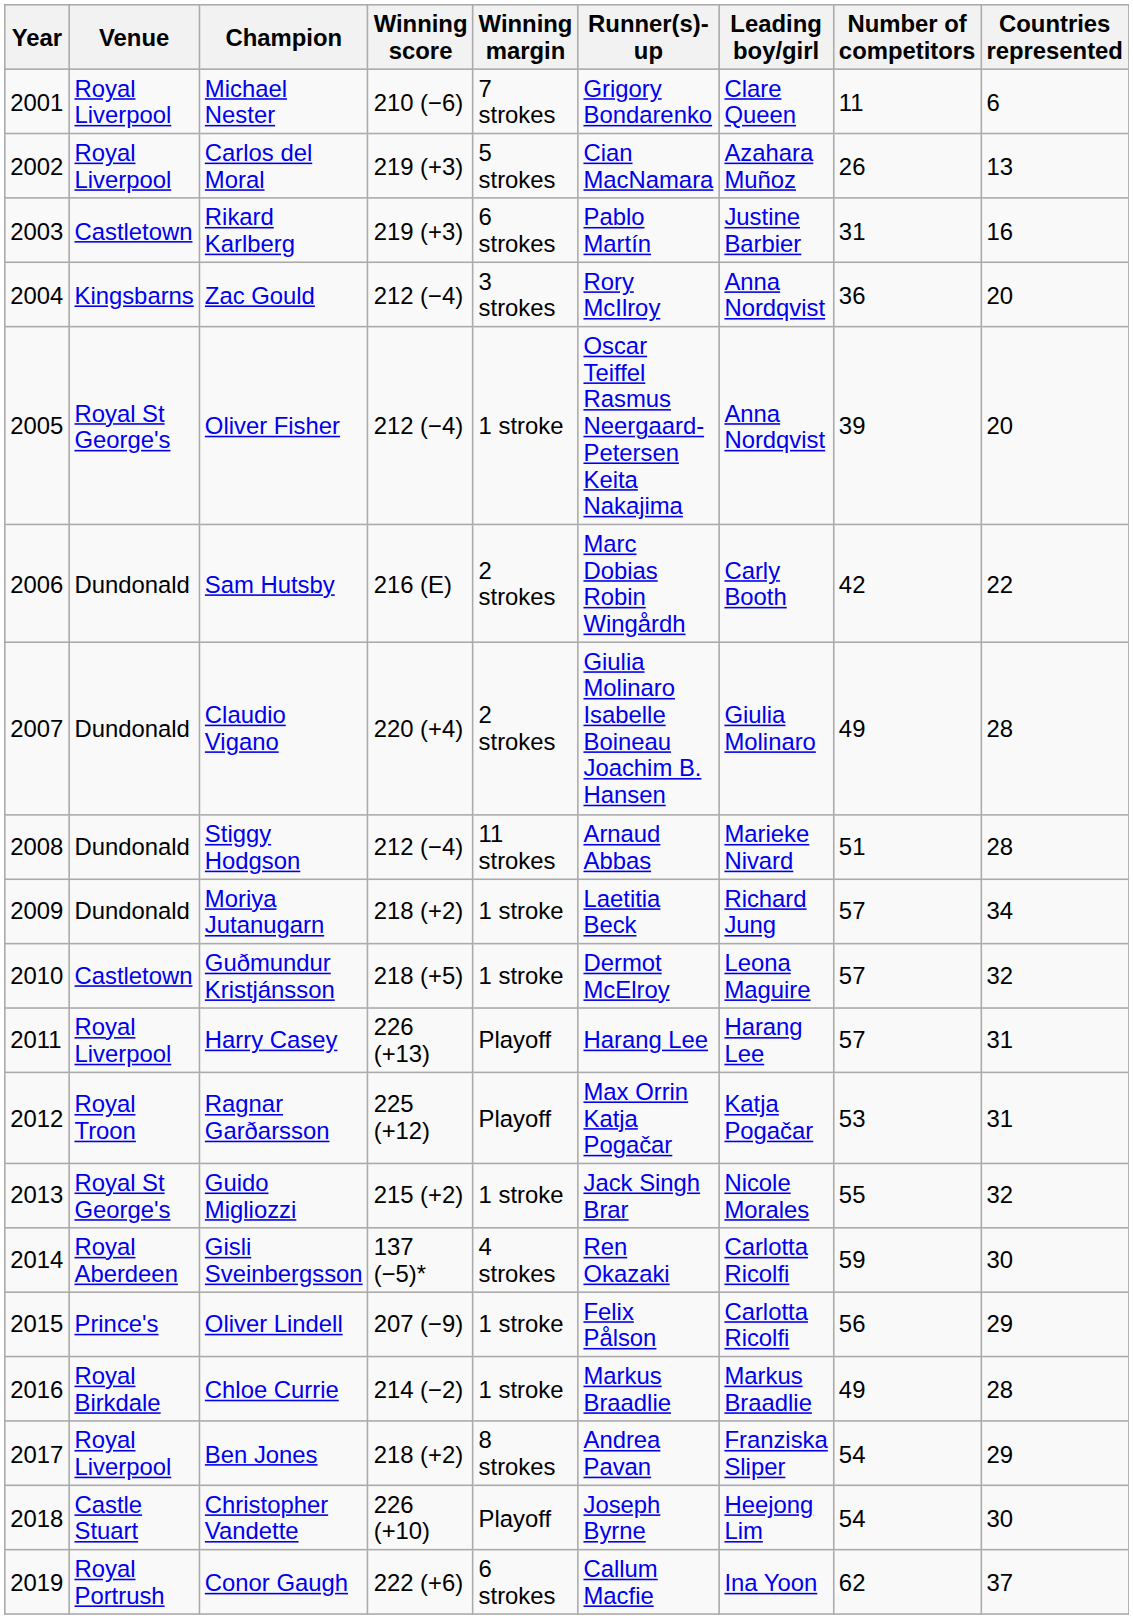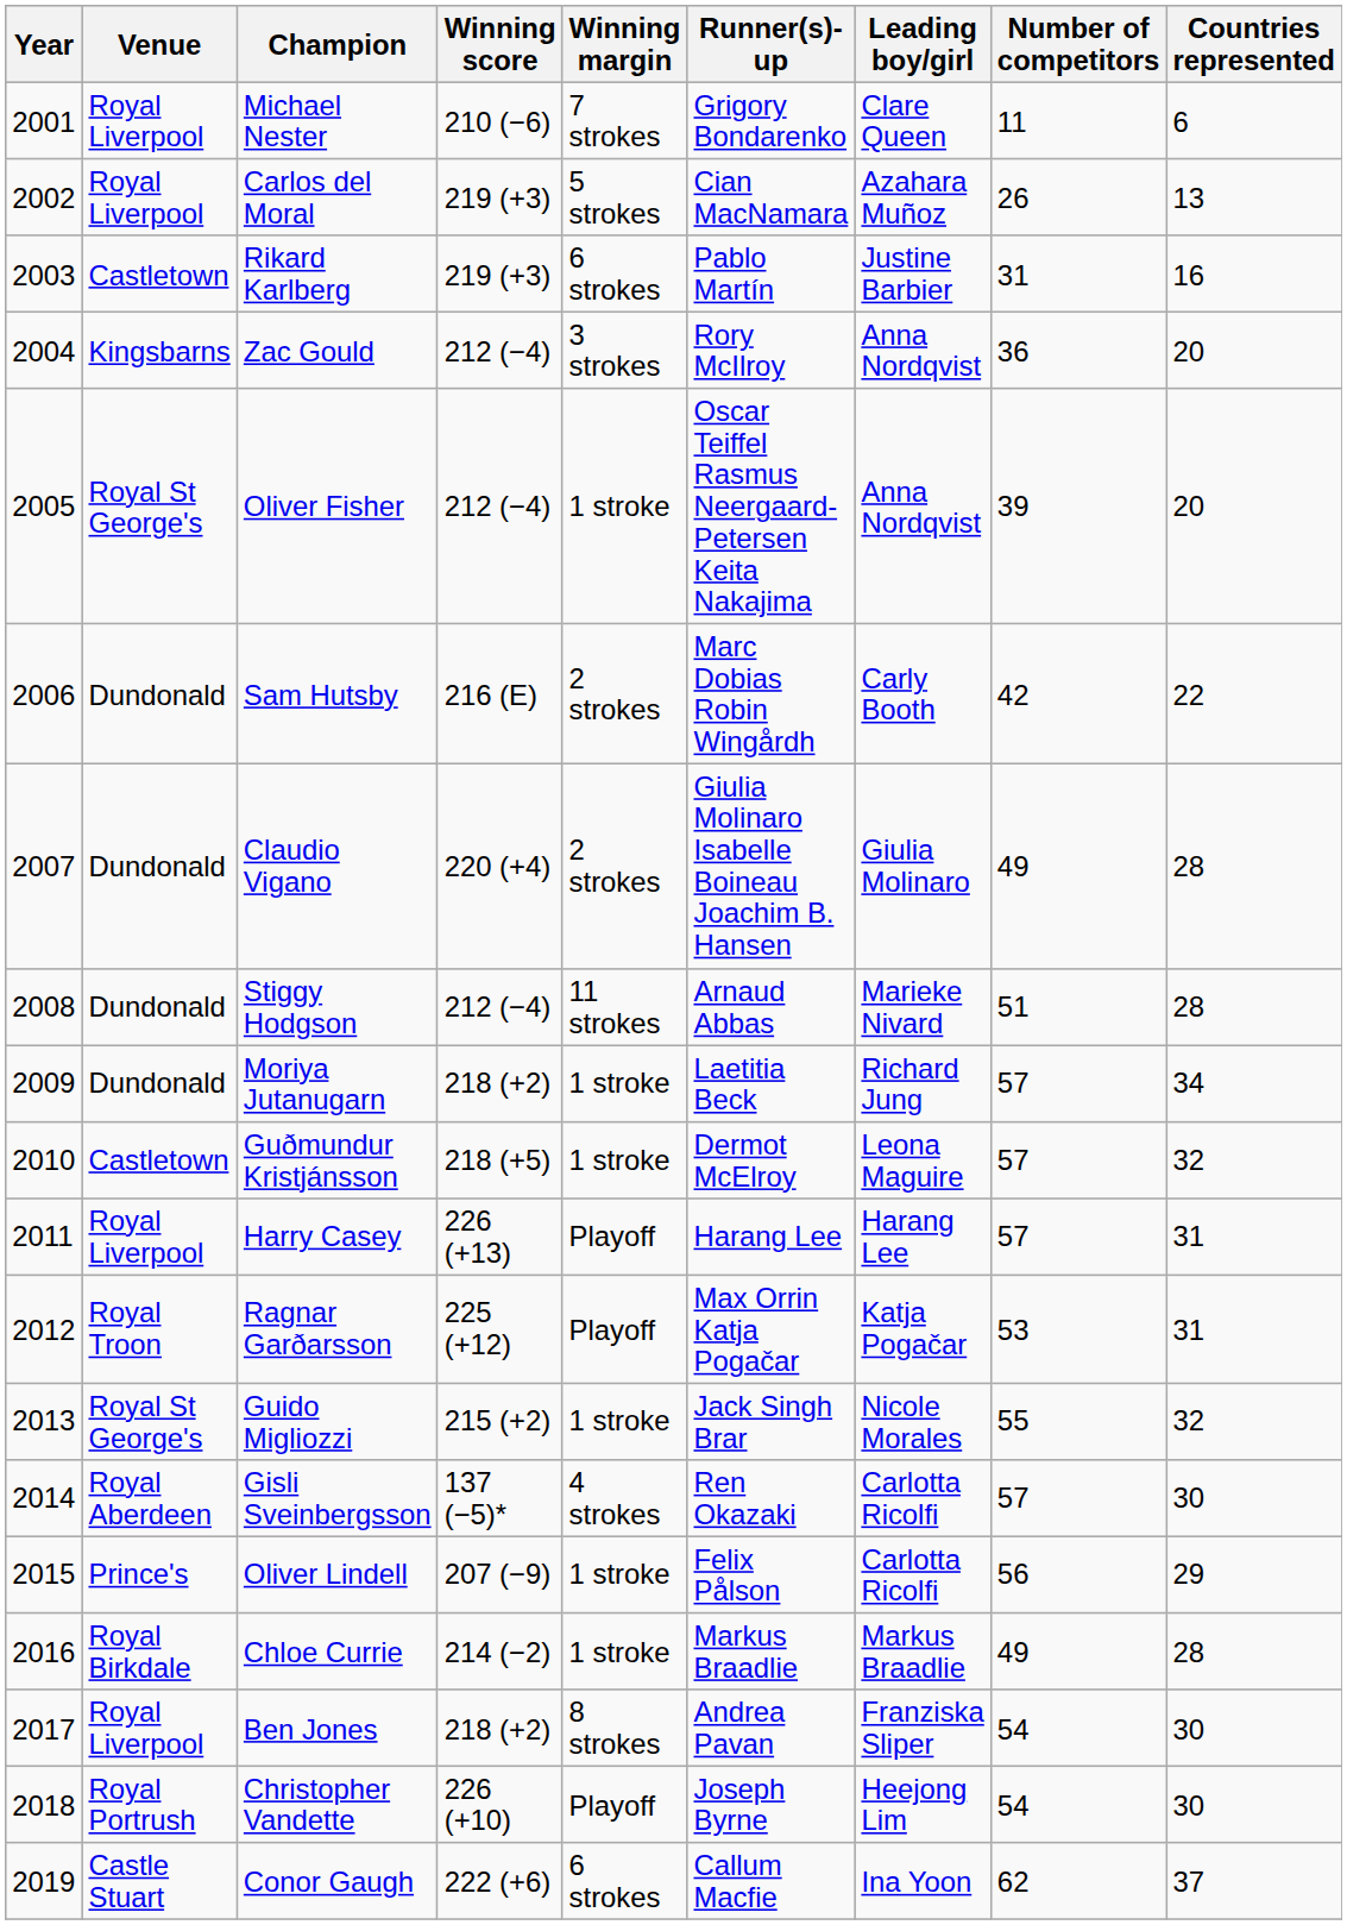Gisli Sveinbergsson | Number of competitors: 59 -> 57
Ben Jones | Countries represented: 29 -> 30
Christopher Vandette | Venue: Castle Stuart -> Royal Portrush
Conor Gaugh | Venue: Royal Portrush -> Castle Stuart
